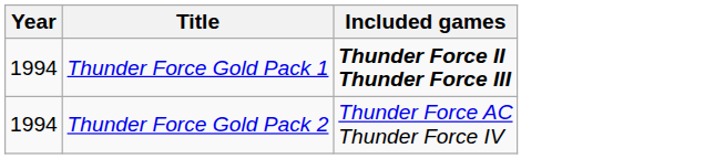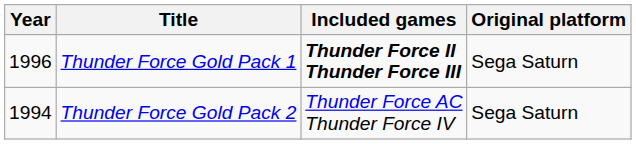+ column: Original platform | Sega Saturn | Sega Saturn
Thunder Force Gold Pack 1 | Year: 1994 -> 1996
